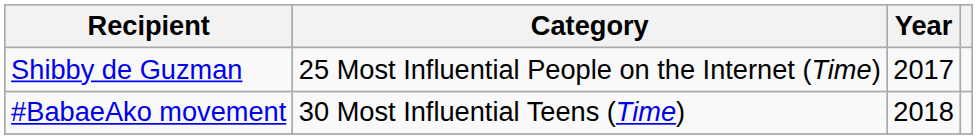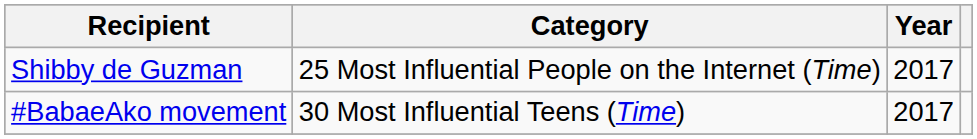#BabaeAko movement | Year: 2018 -> 2017
